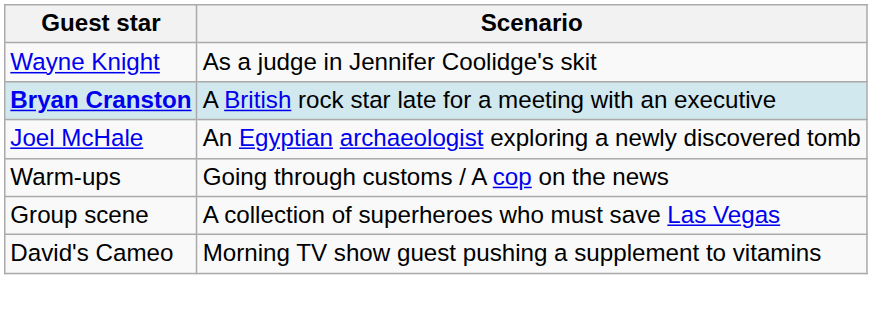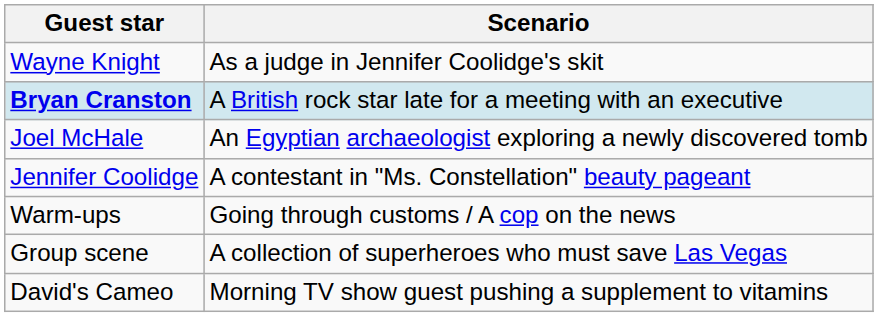+ row: Jennifer Coolidge | A contestant in "Ms. Constellation" beauty pageant
